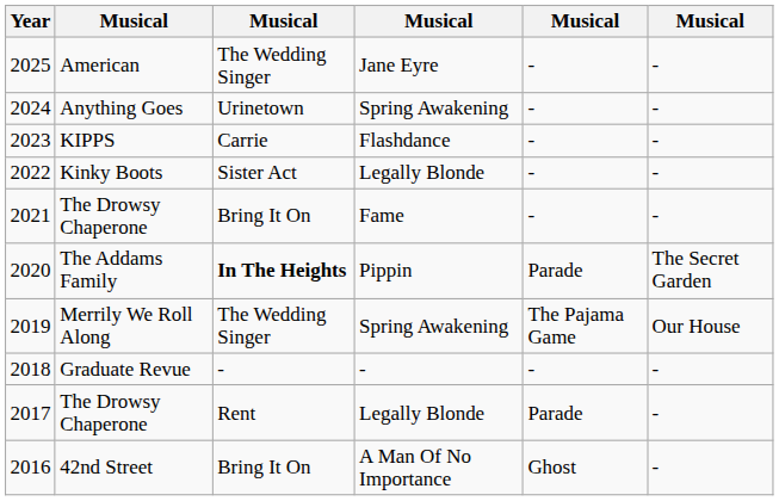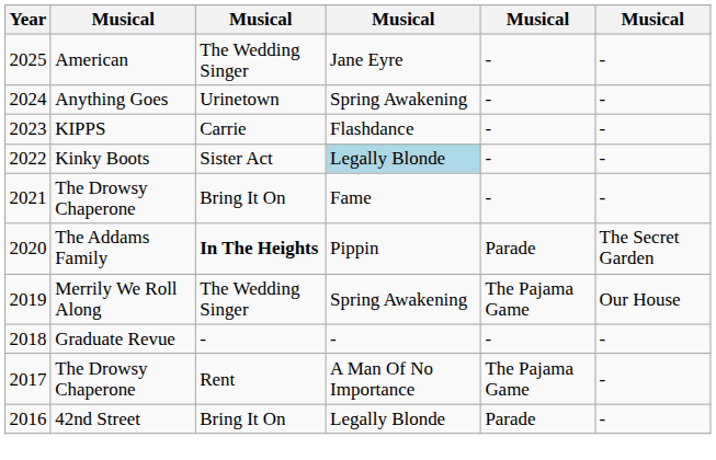Kinky Boots | column 4: no background -> lightblue background
2017 / The Drowsy Chaperone | column 4: Legally Blonde -> A Man Of No Importance
2017 / The Drowsy Chaperone | column 5: Parade -> The Pajama Game
42nd Street | column 4: A Man Of No Importance -> Legally Blonde
42nd Street | column 5: Ghost -> Parade
